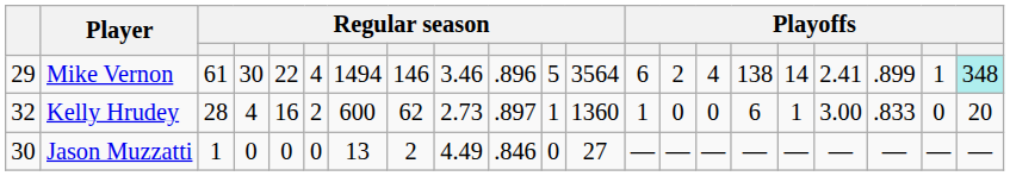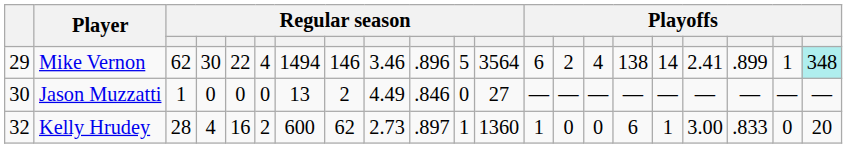Mike Vernon | column 3: 61 -> 62
rows swapped: Kelly Hrudey <-> Jason Muzzatti
